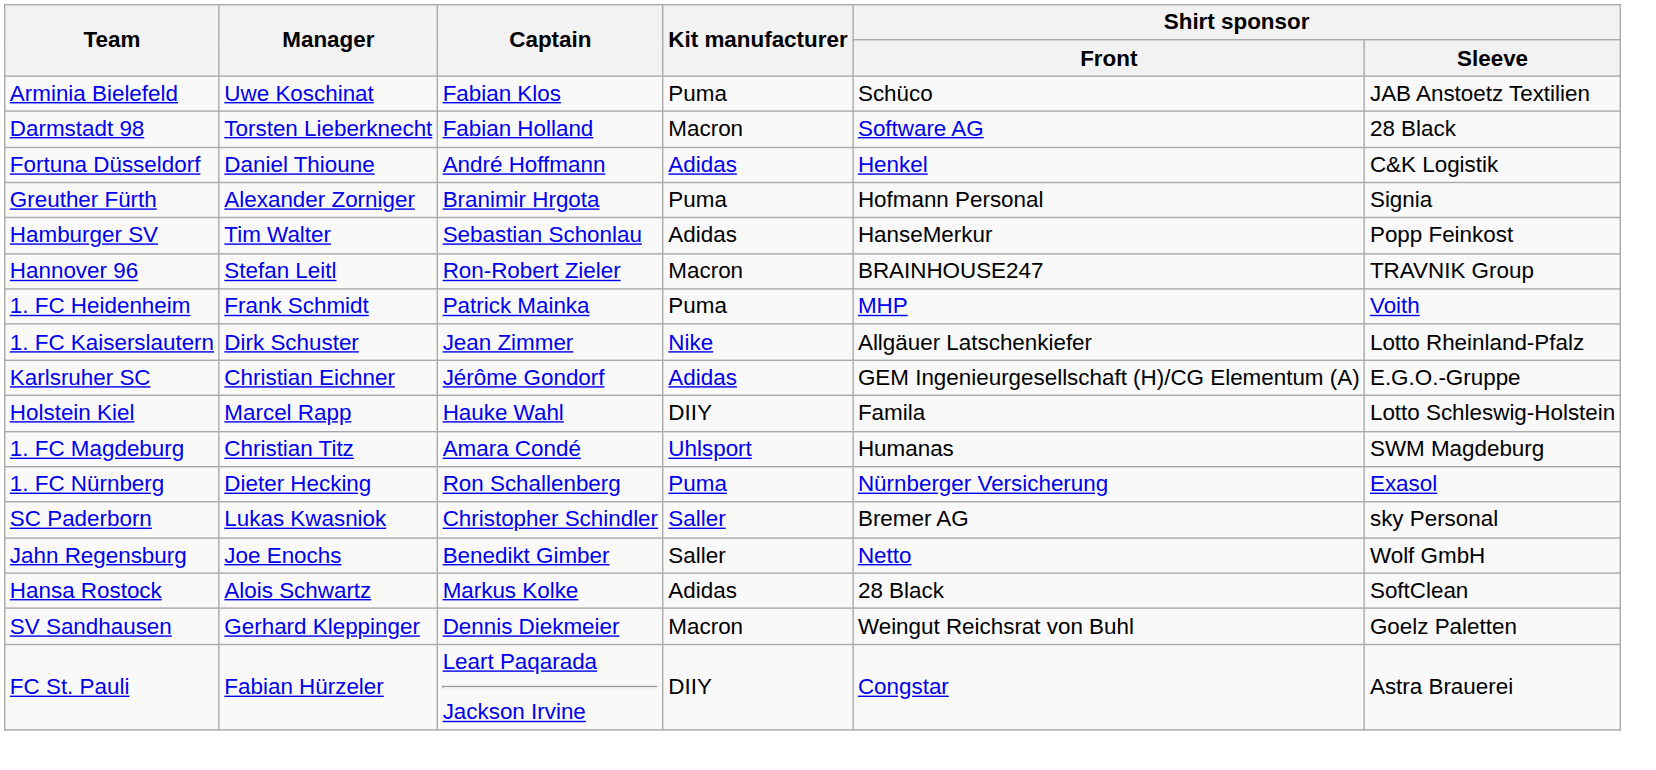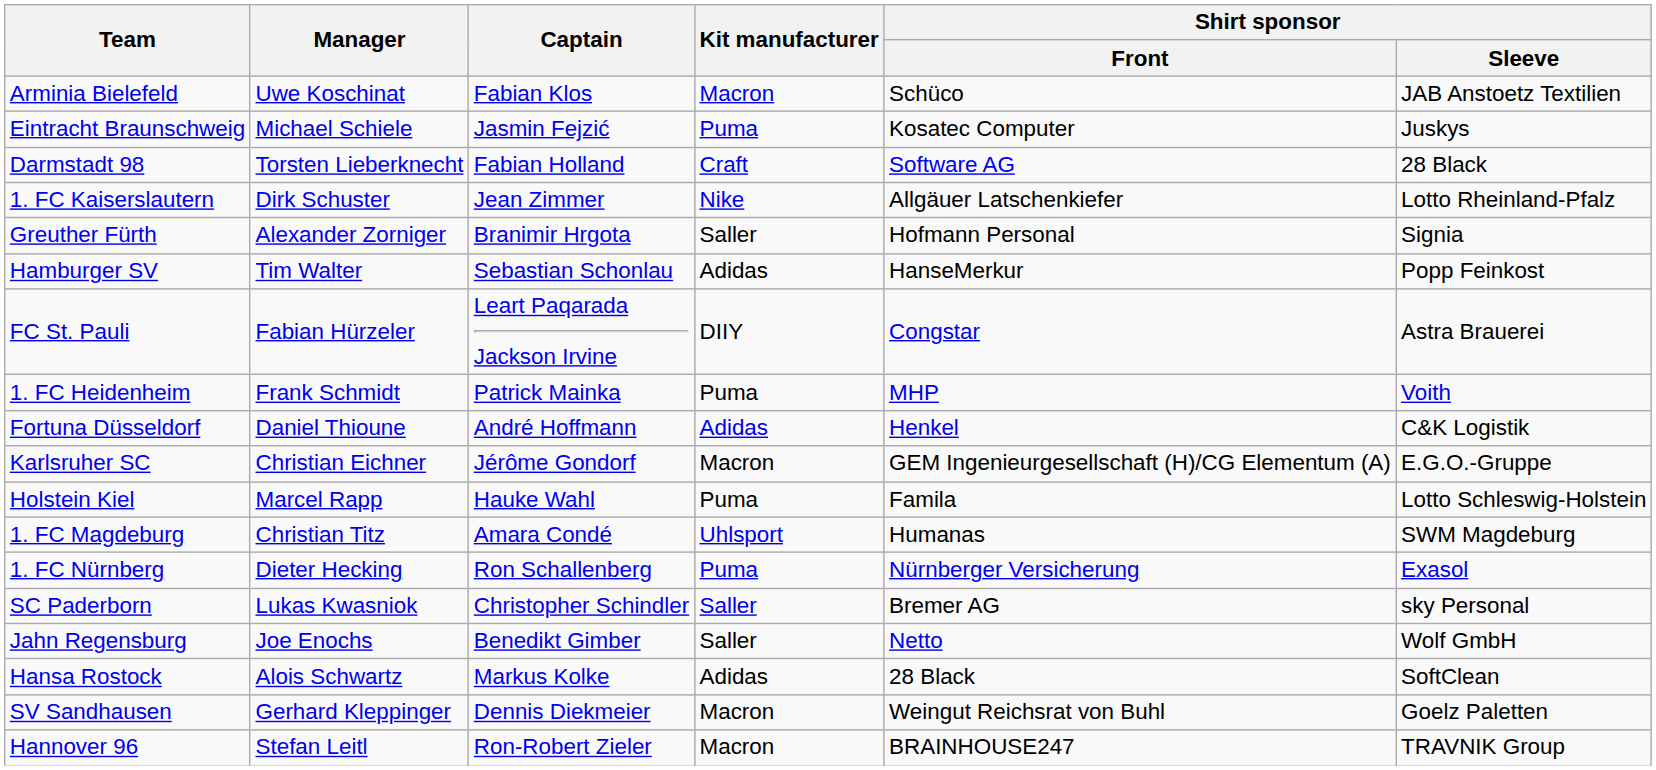Arminia Bielefeld | Kit manufacturer: Puma -> Macron
+ row: Eintracht Braunschweig | Michael Schiele | Jasmin Fejzić | Puma | Kosatec Computer | Juskys
Darmstadt 98 | Kit manufacturer: Macron -> Craft
rows swapped: Fortuna Düsseldorf <-> 1. FC Kaiserslautern
Greuther Fürth | Kit manufacturer: Puma -> Saller
rows swapped: Hannover 96 <-> FC St. Pauli
Karlsruher SC | Kit manufacturer: Adidas -> Macron
Holstein Kiel | Kit manufacturer: DIIY -> Puma
